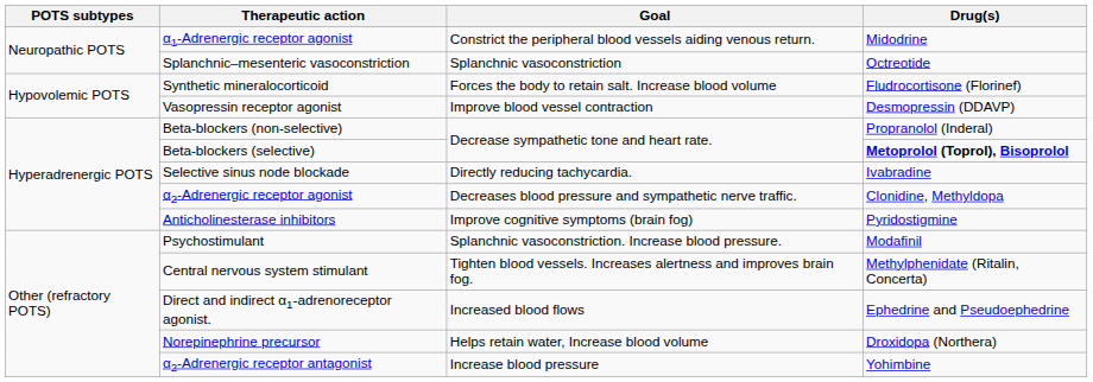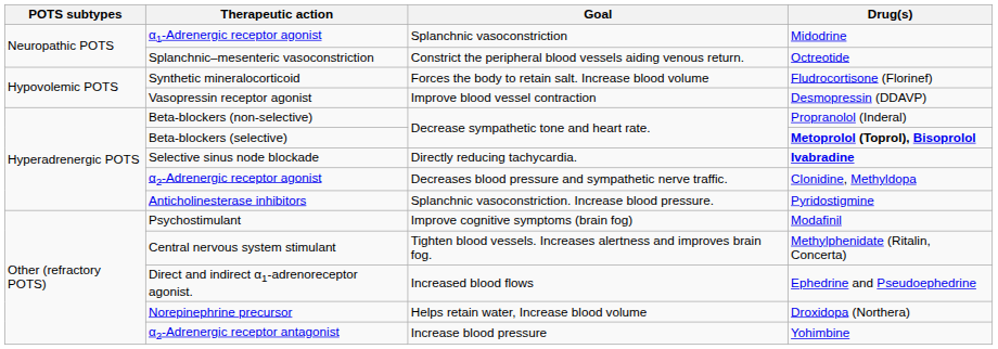α1-Adrenergic receptor agonist | Goal: Constrict the peripheral blood vessels aiding venous return. -> Splanchnic vasoconstriction
Splanchnic–mesenteric vasoconstriction | Goal: Splanchnic vasoconstriction -> Constrict the peripheral blood vessels aiding venous return.
Selective sinus node blockade | Drug(s): normal -> bold
Anticholinesterase inhibitors | Goal: Improve cognitive symptoms (brain fog) -> Splanchnic vasoconstriction. Increase blood pressure.
Psychostimulant | Goal: Splanchnic vasoconstriction. Increase blood pressure. -> Improve cognitive symptoms (brain fog)
